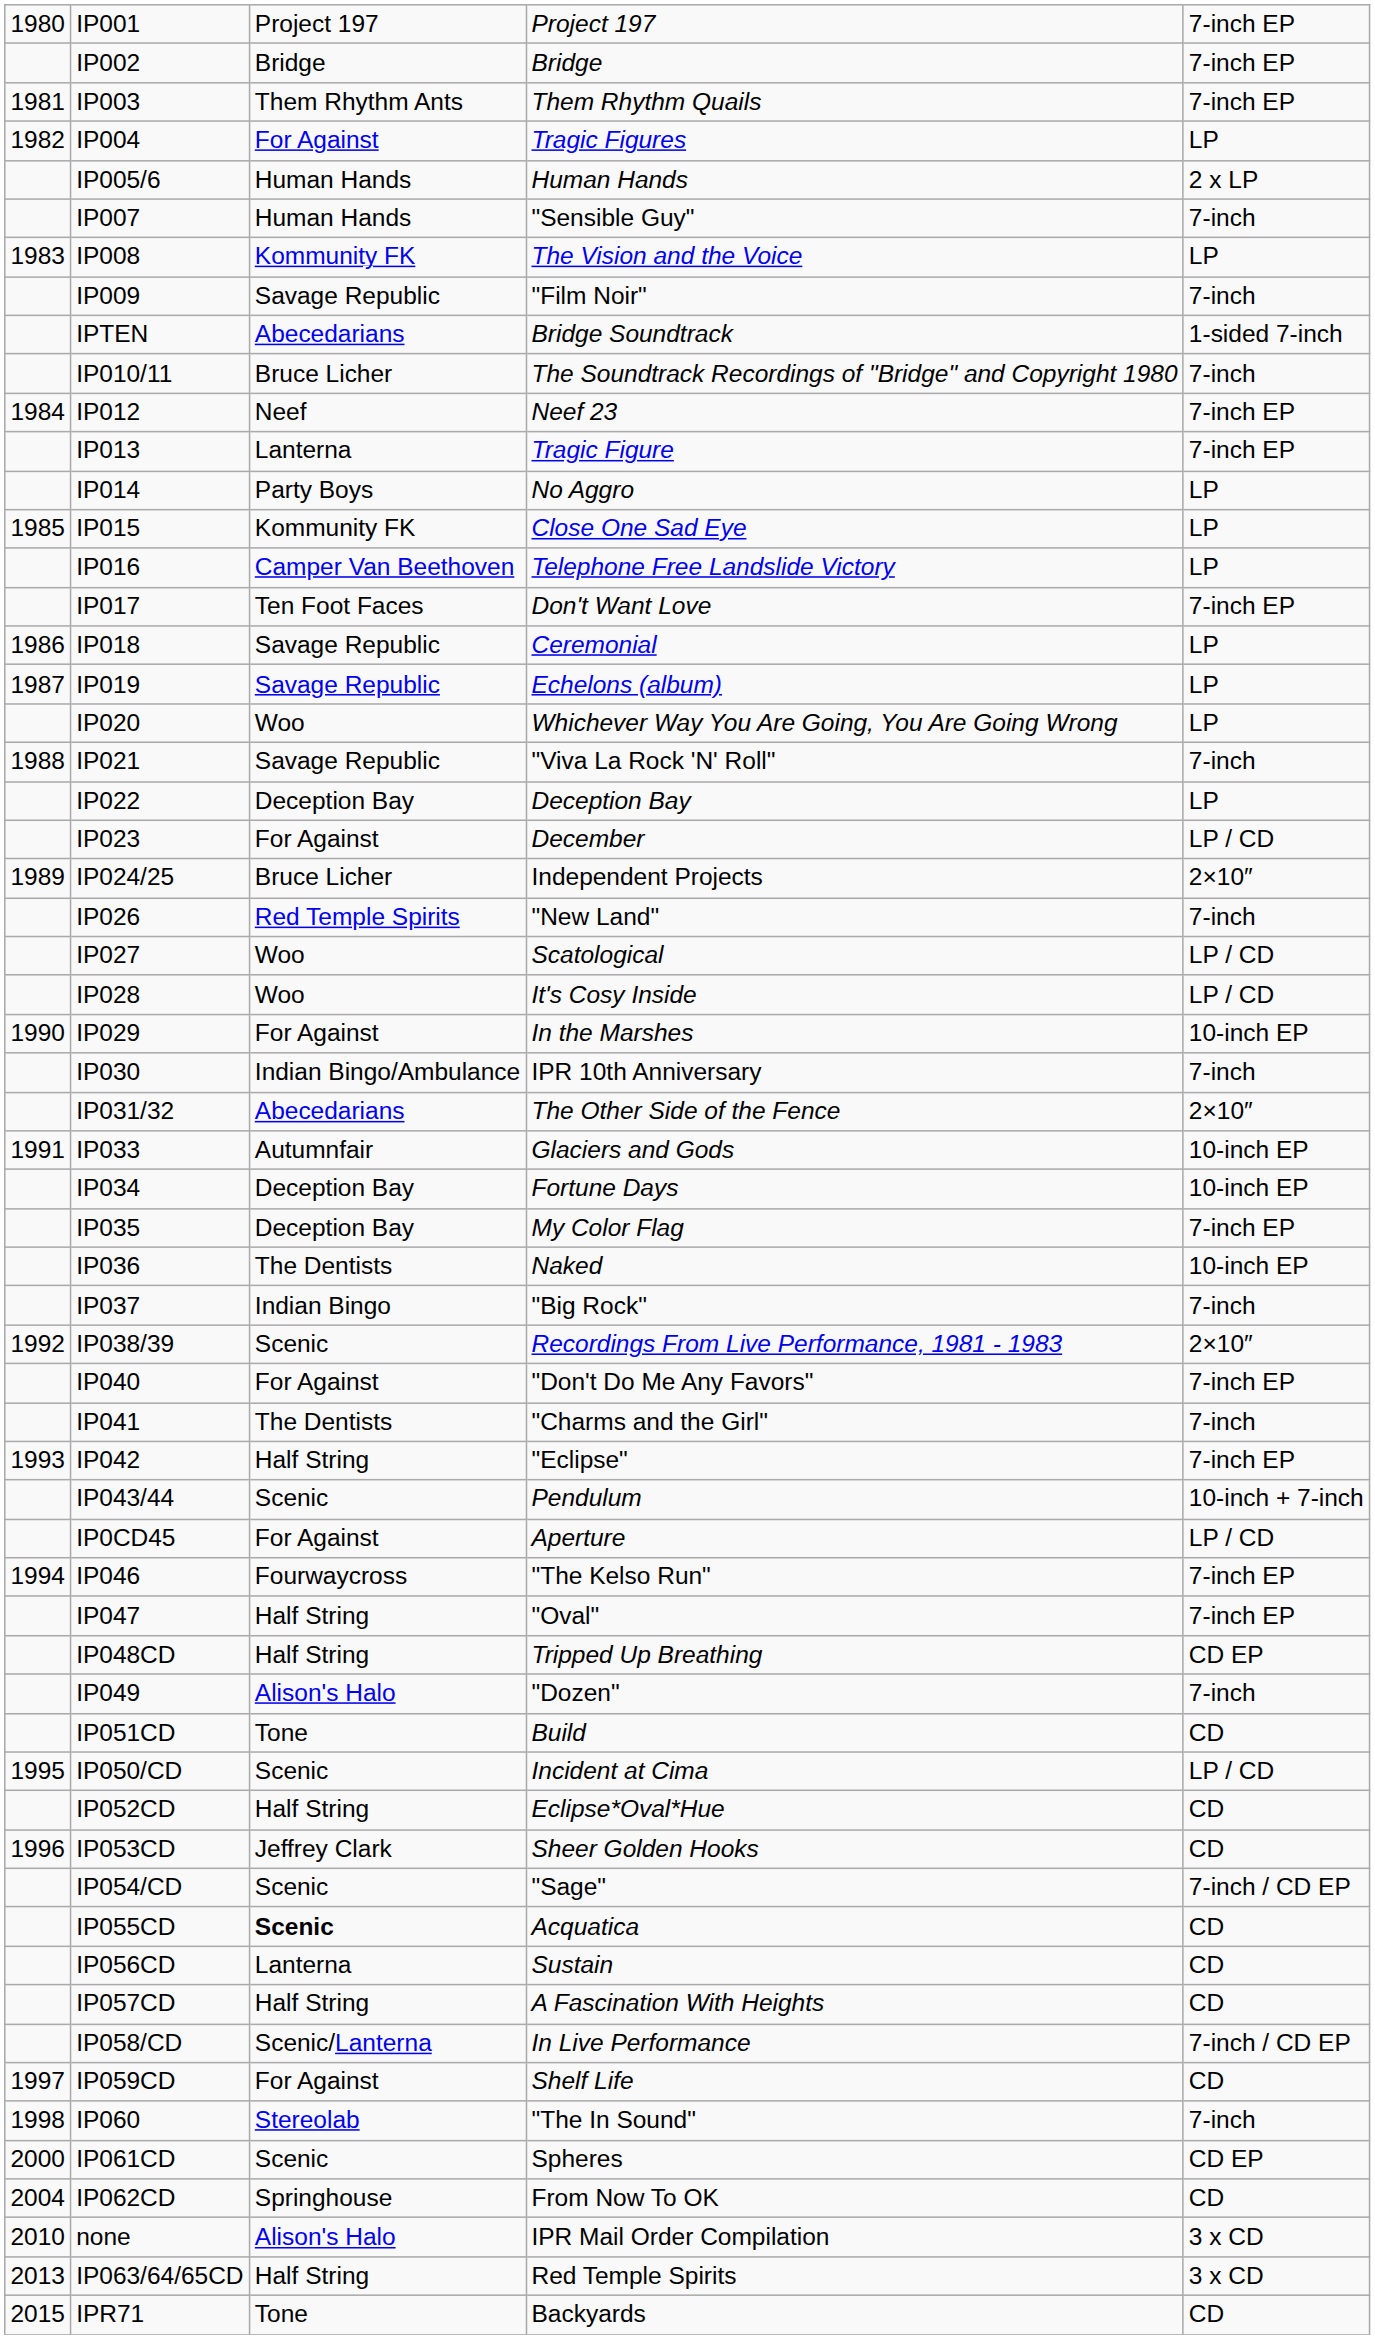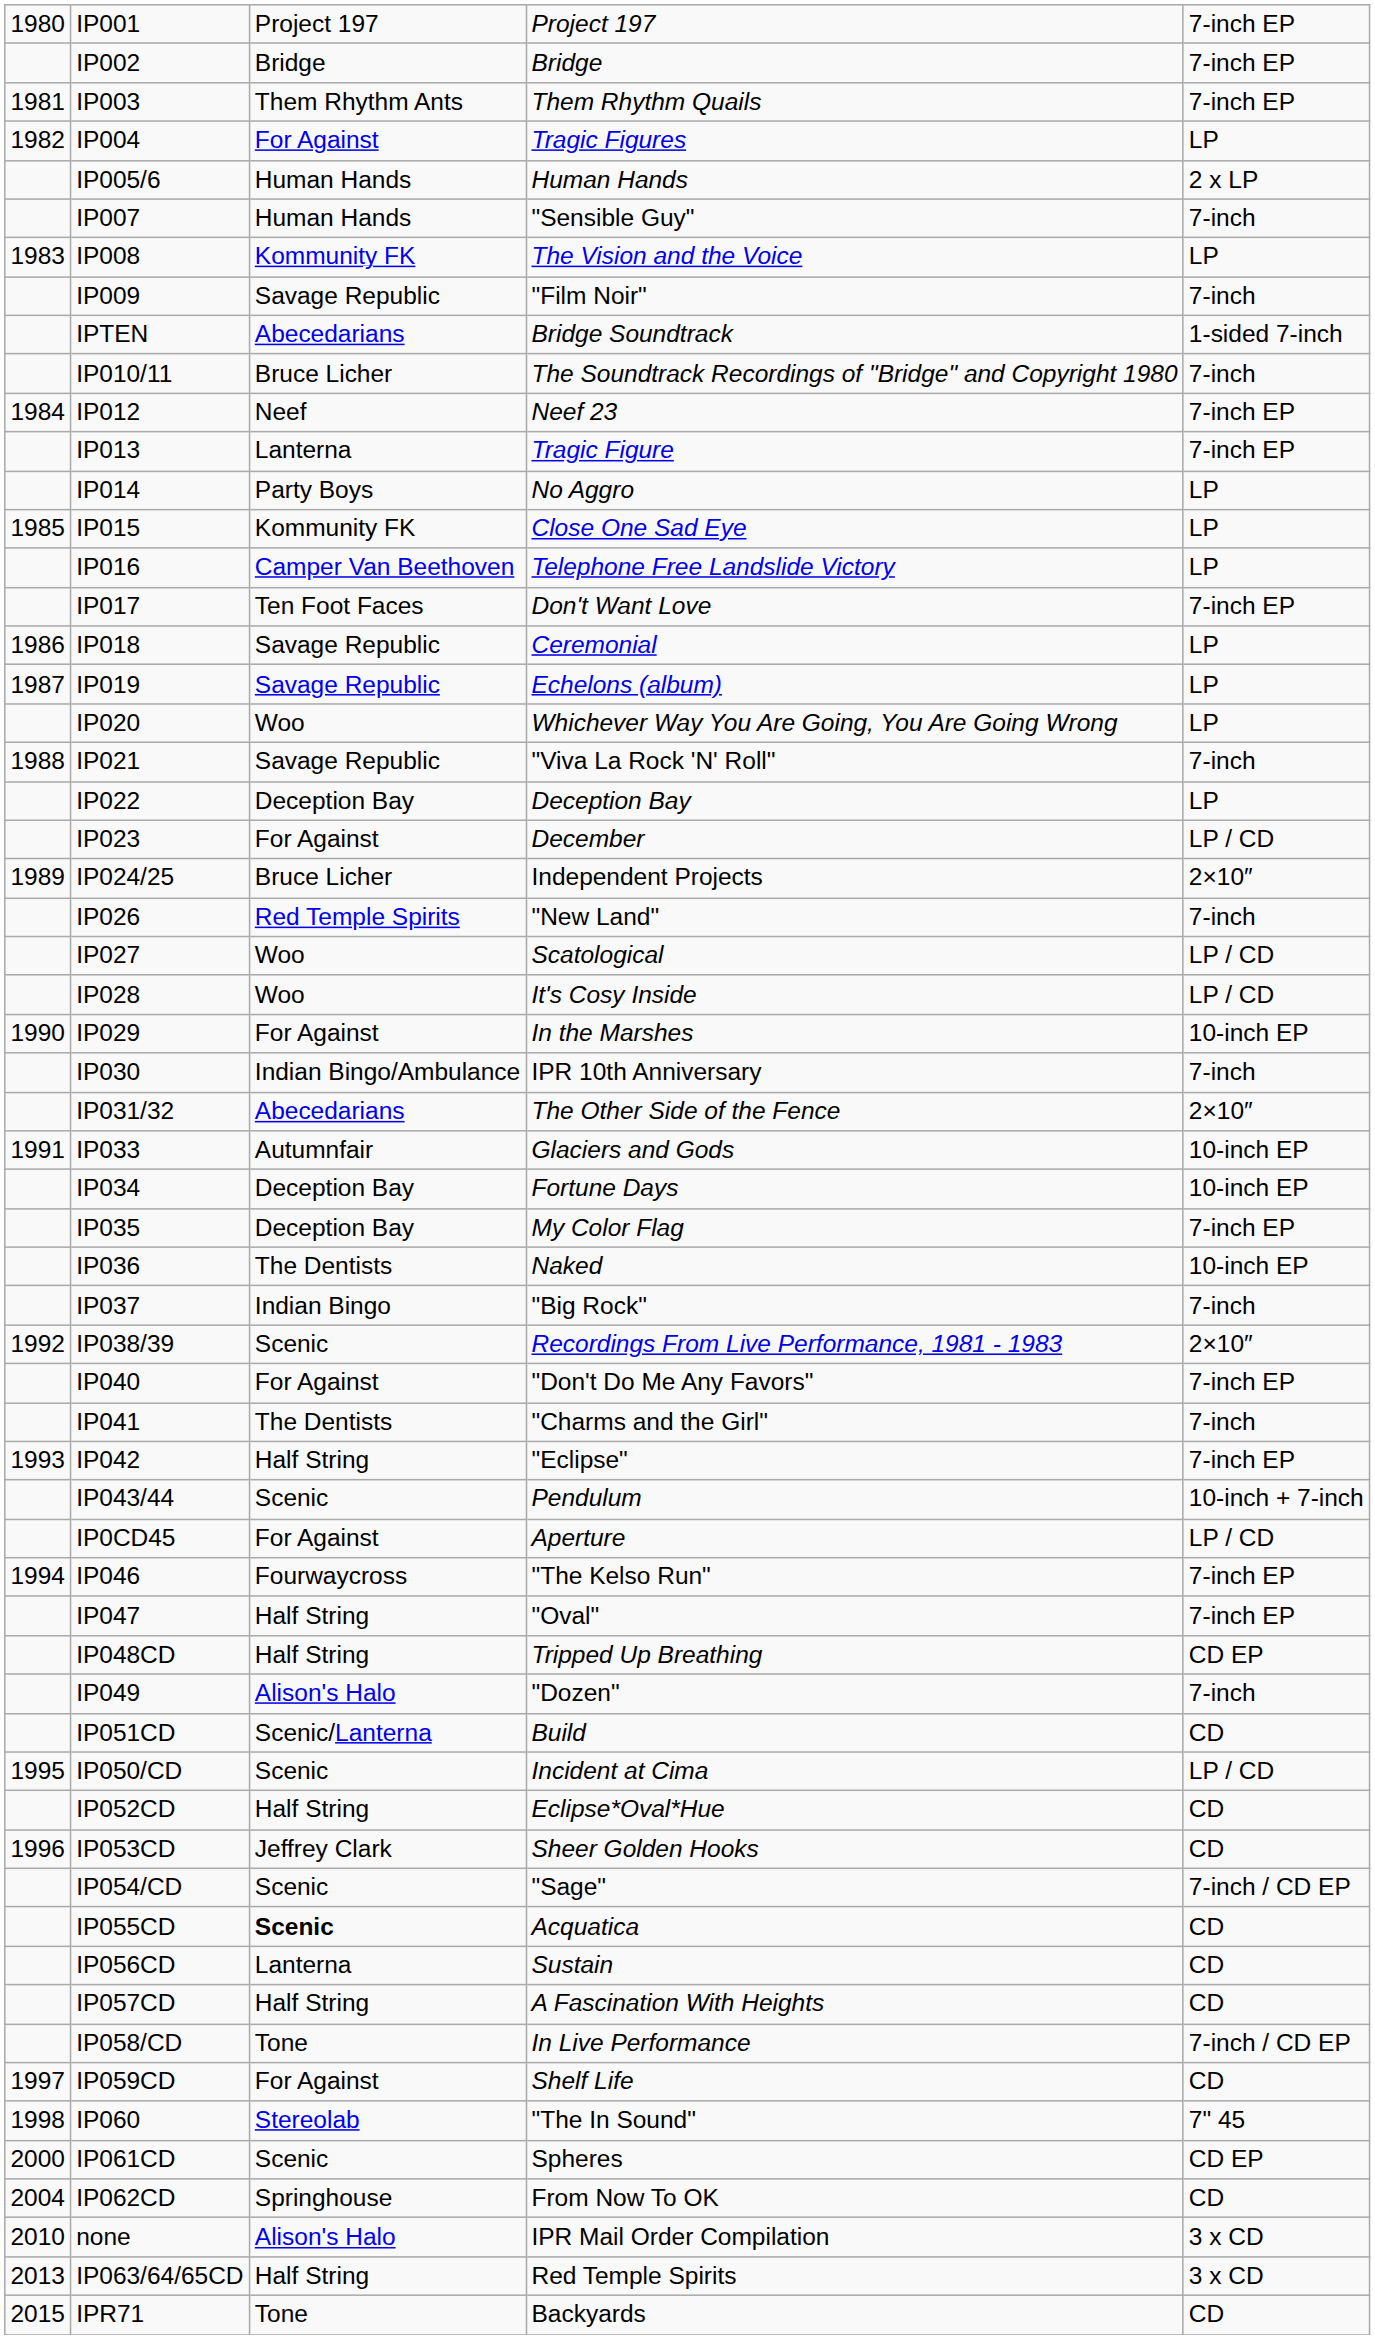IP051CD | column 3: Tone -> Scenic/Lanterna
IP058/CD | column 3: Scenic/Lanterna -> Tone
IP060 | column 5: 7-inch -> 7" 45
